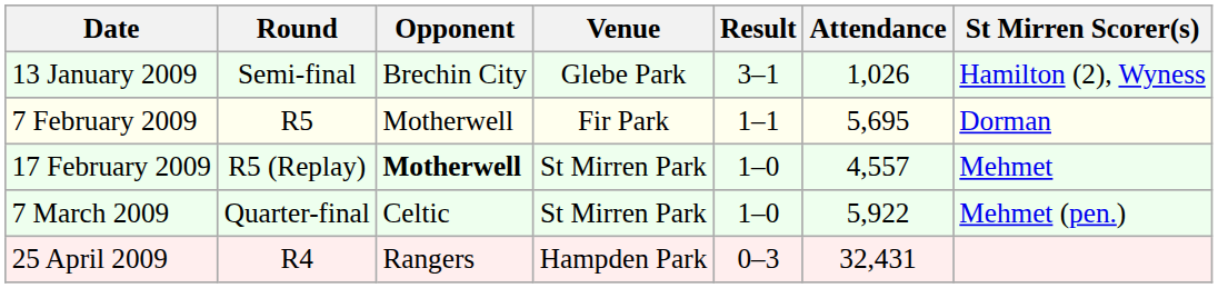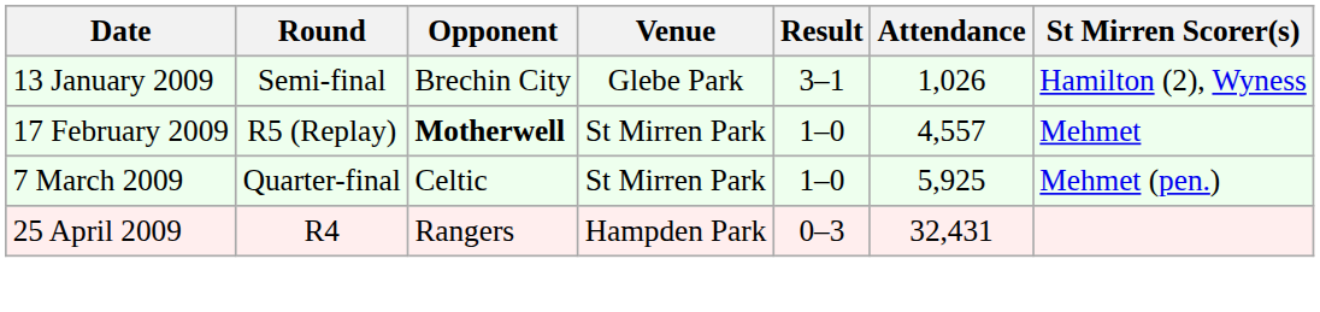- row: 7 February 2009 | R5 | Motherwell | Fir Park | 1–1 | 5,695 | Dorman
7 March 2009 | Attendance: 5,922 -> 5,925
